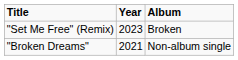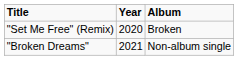"Set Me Free" (Remix) | Year: 2023 -> 2020
